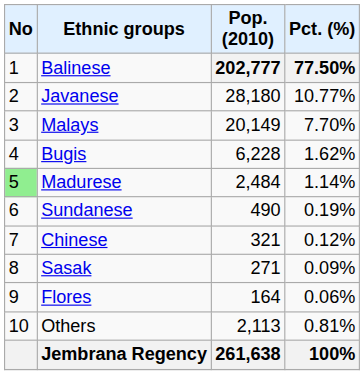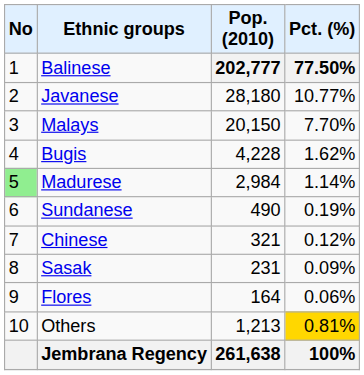Malays | Pop. (2010): 20,149 -> 20,150
Bugis | Pop. (2010): 6,228 -> 4,228
Madurese | Pop. (2010): 2,484 -> 2,984
Sasak | Pop. (2010): 271 -> 231
Others | Pop. (2010): 2,113 -> 1,213
Others | Pct. (%): no background -> gold background
